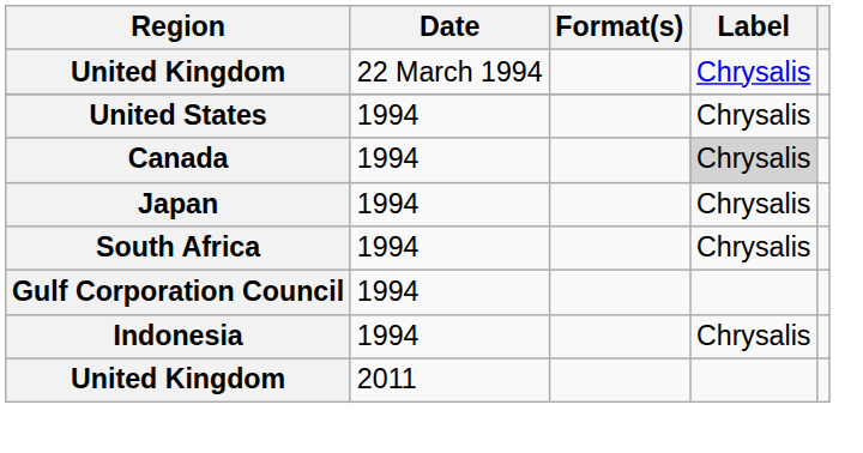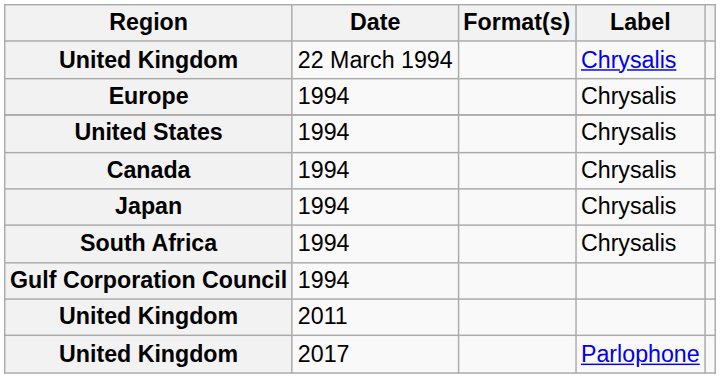+ row: Europe | 1994 | Chrysalis
Canada | Label: lightgrey background -> no background
- row: Indonesia | 1994 | Chrysalis
+ row: United Kingdom | 2017 | Parlophone
